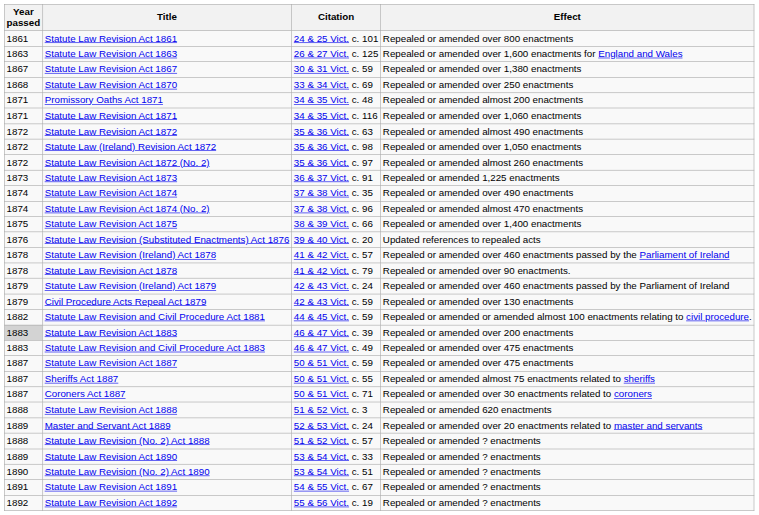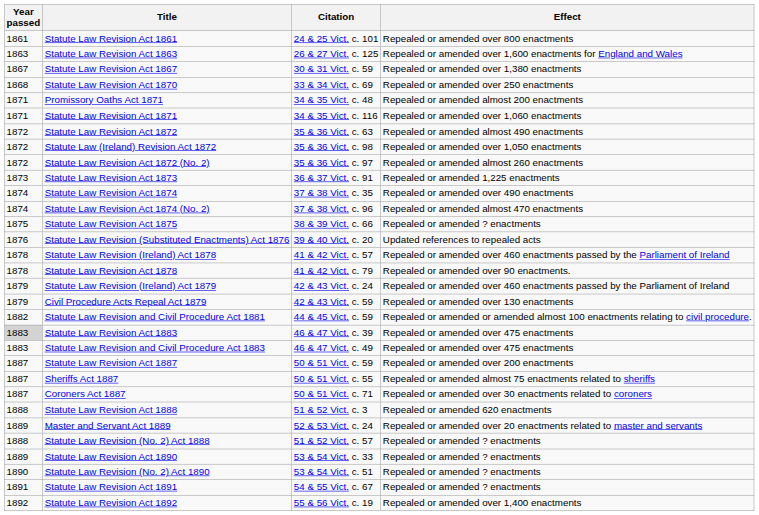Statute Law Revision Act 1875 | Effect: Repealed or amended over 1,400 enactments -> Repealed or amended ? enactments
Statute Law Revision Act 1883 | Effect: Repealed or amended over 200 enactments -> Repealed or amended over 475 enactments
Statute Law Revision Act 1887 | Effect: Repealed or amended over 475 enactments -> Repealed or amended over 200 enactments
Statute Law Revision Act 1892 | Effect: Repealed or amended ? enactments -> Repealed or amended over 1,400 enactments
